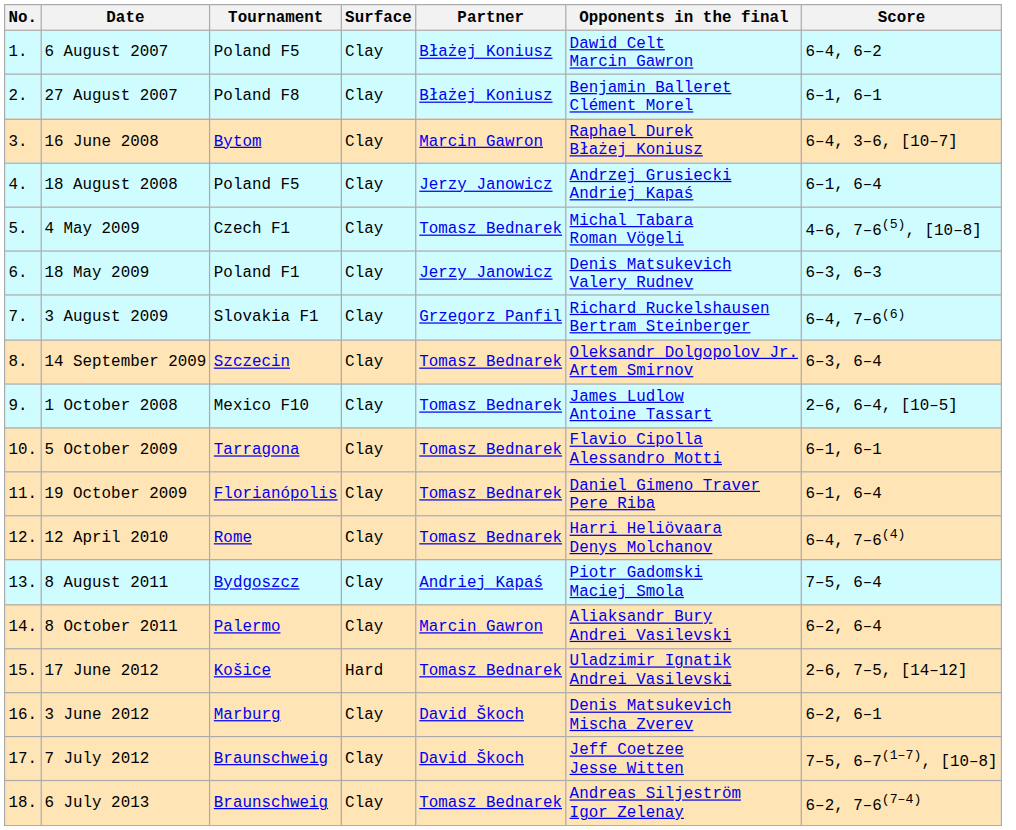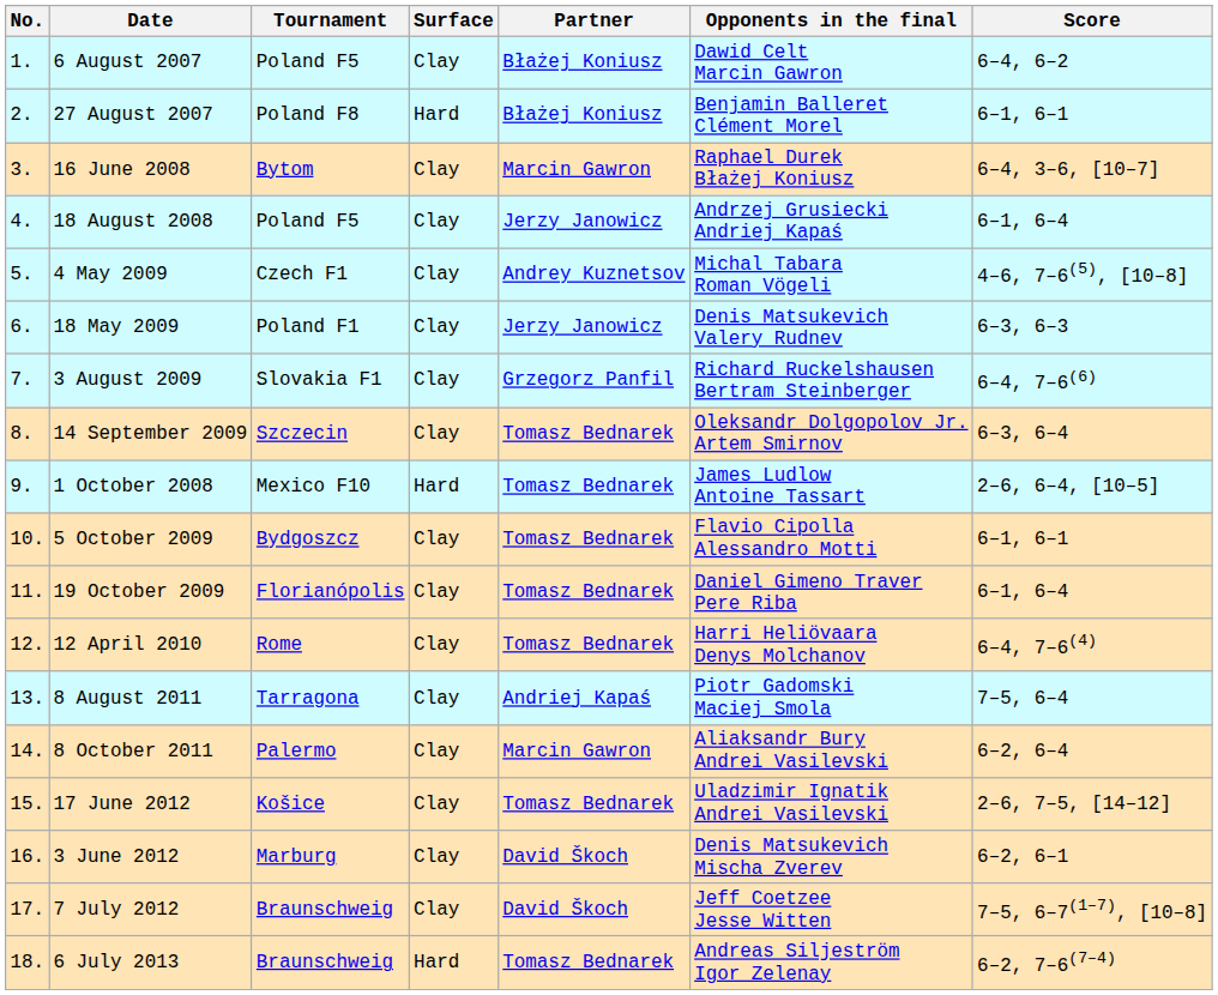27 August 2007 | Surface: Clay -> Hard
4 May 2009 | Partner: Tomasz Bednarek -> Andrey Kuznetsov
1 October 2008 | Surface: Clay -> Hard
5 October 2009 | Tournament: Tarragona -> Bydgoszcz
8 August 2011 | Tournament: Bydgoszcz -> Tarragona
17 June 2012 | Surface: Hard -> Clay
6 July 2013 | Surface: Clay -> Hard
